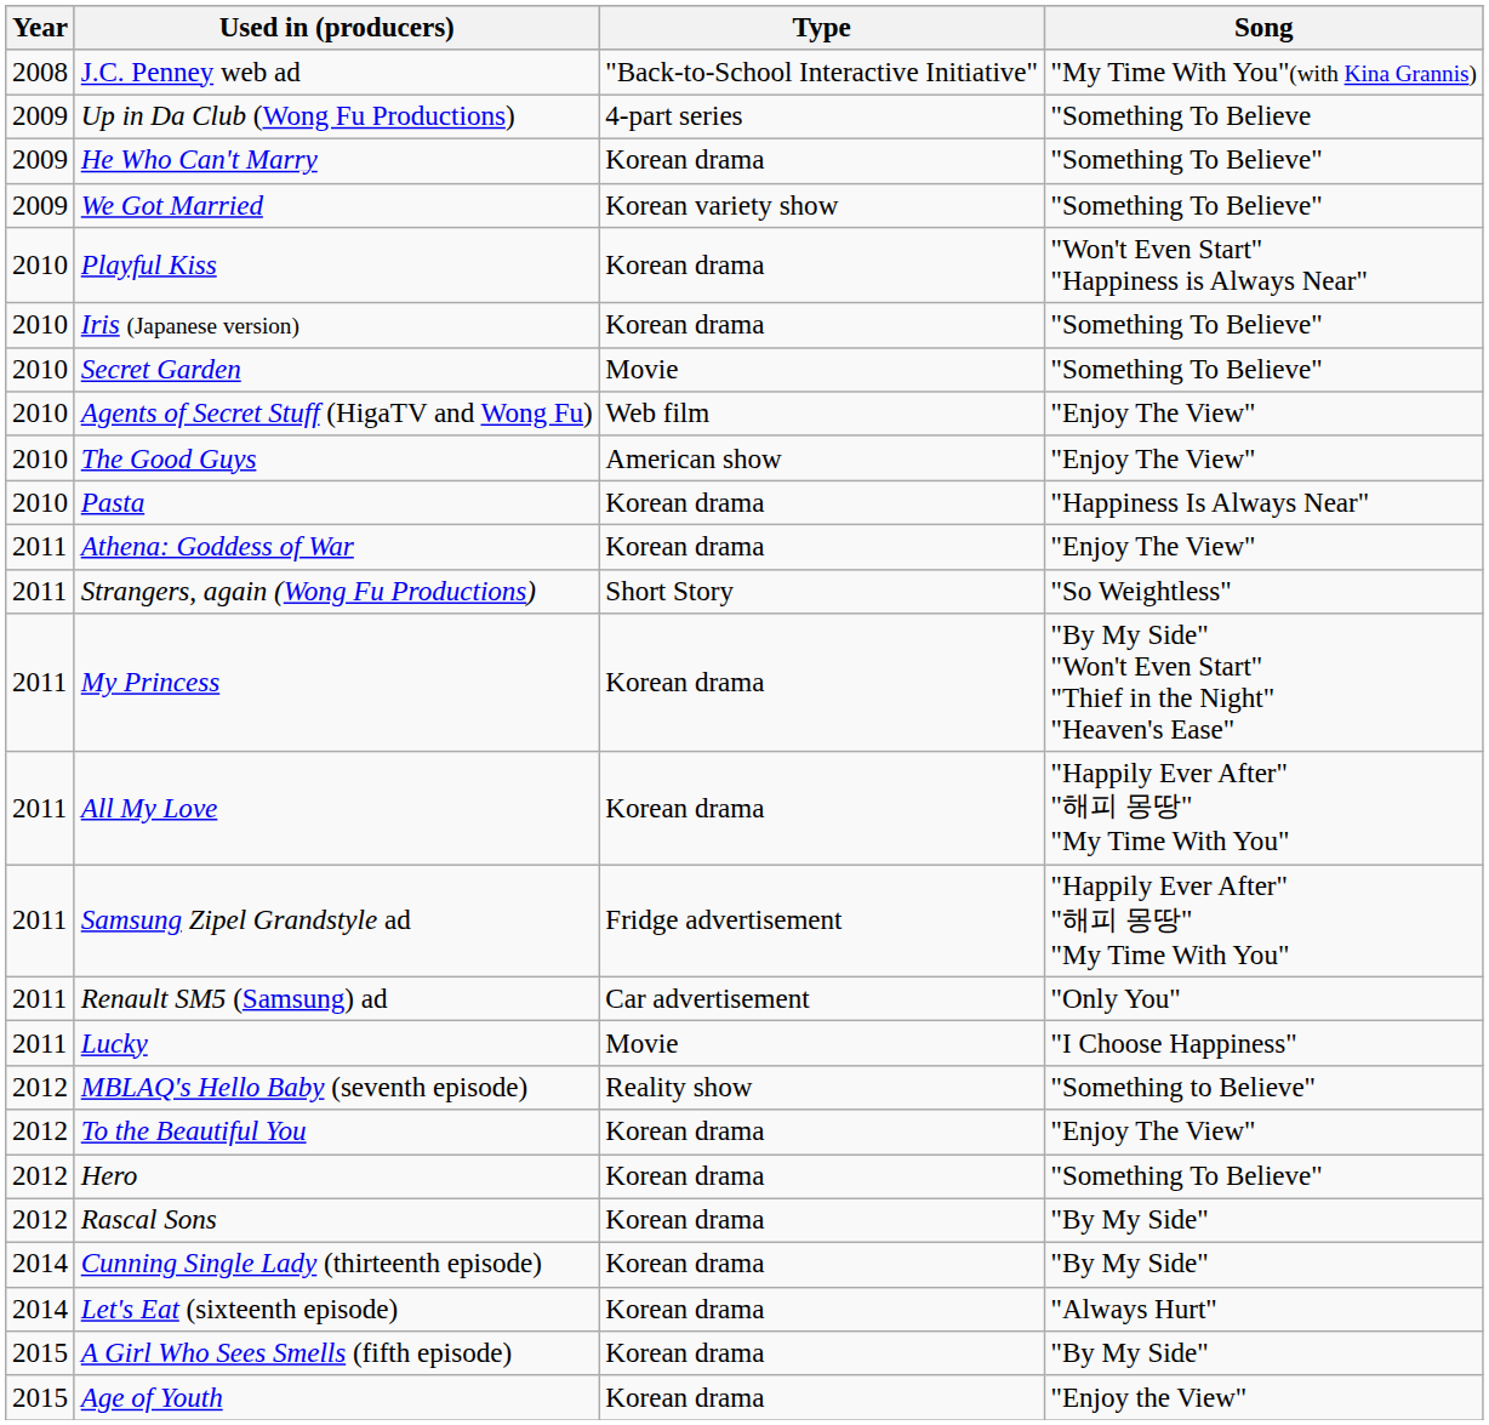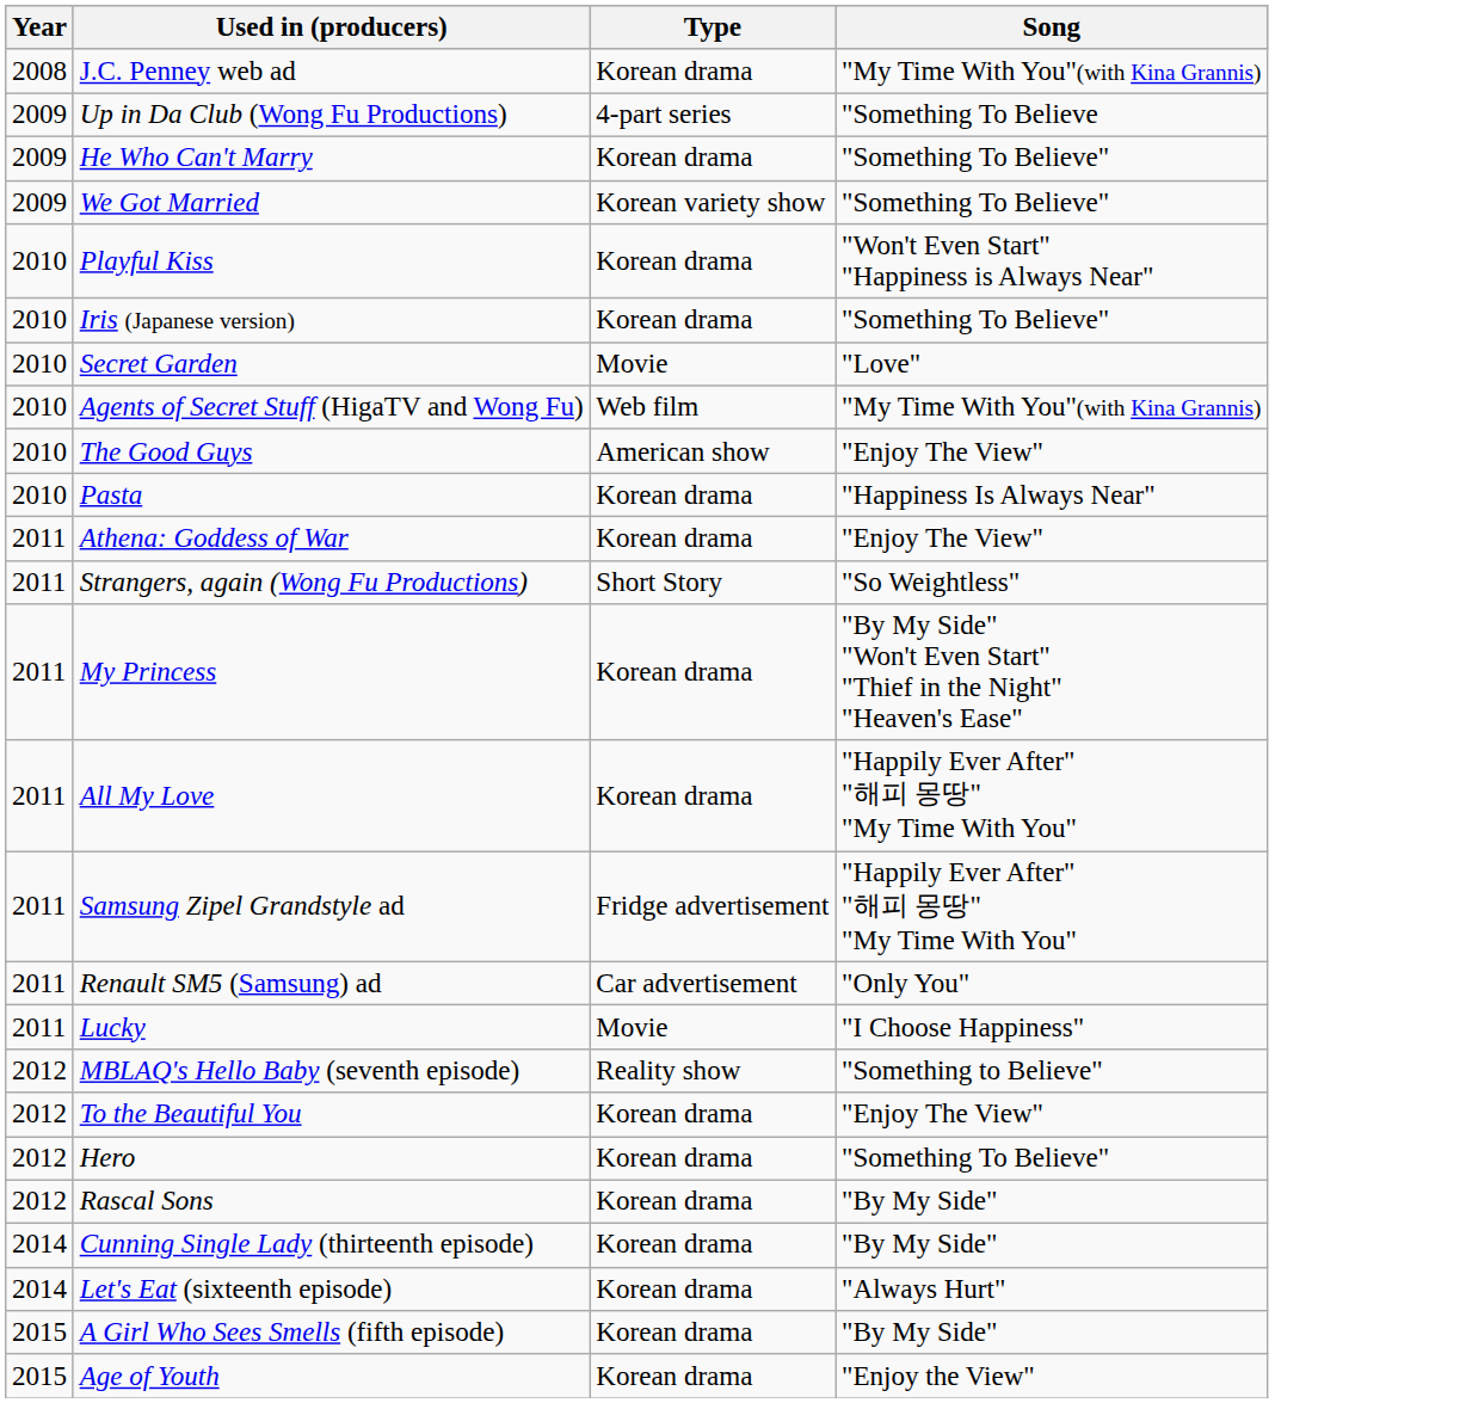J.C. Penney web ad | Type: "Back-to-School Interactive Initiative" -> Korean drama
Secret Garden | Song: "Something To Believe" -> "Love"
Agents of Secret Stuff (HigaTV and Wong Fu) | Song: "Enjoy The View" -> "My Time With You"(with Kina Grannis)
